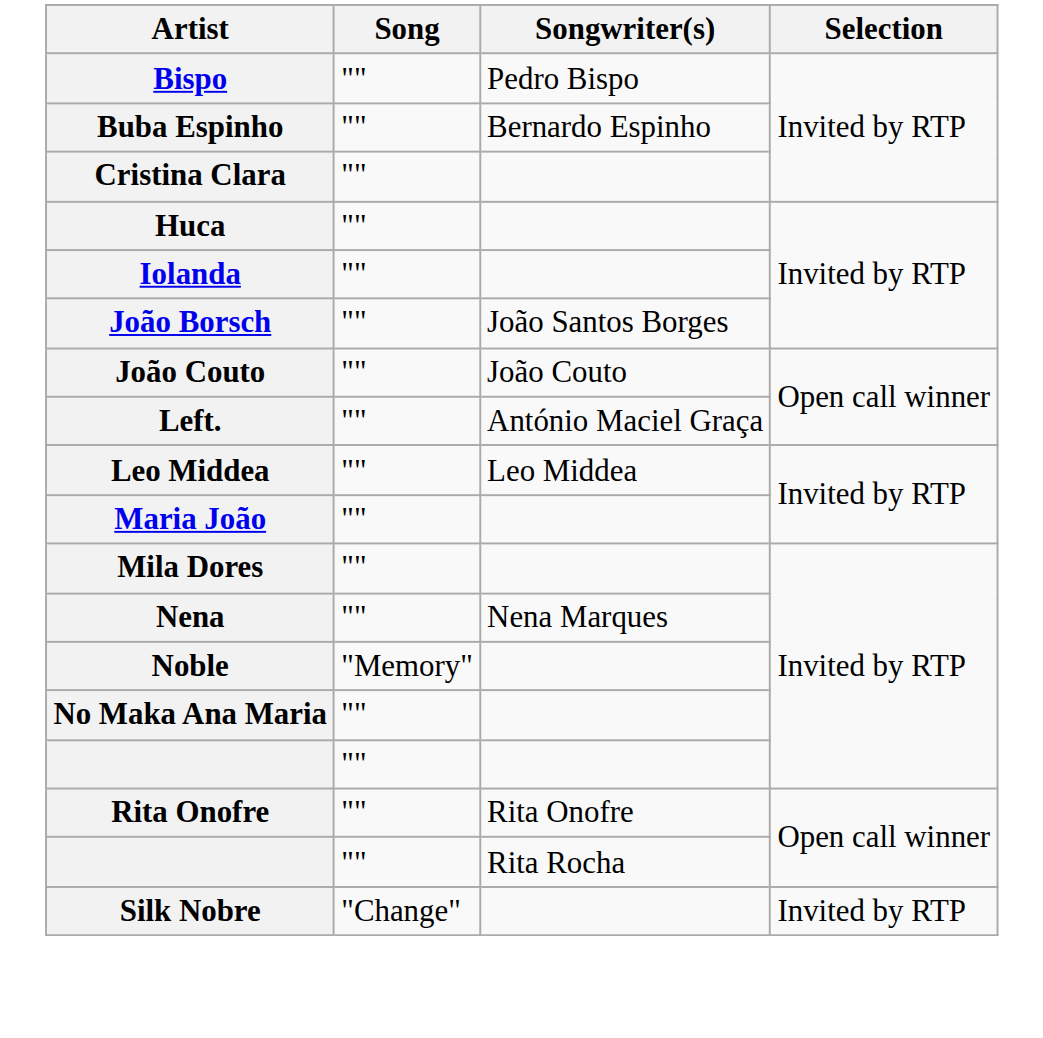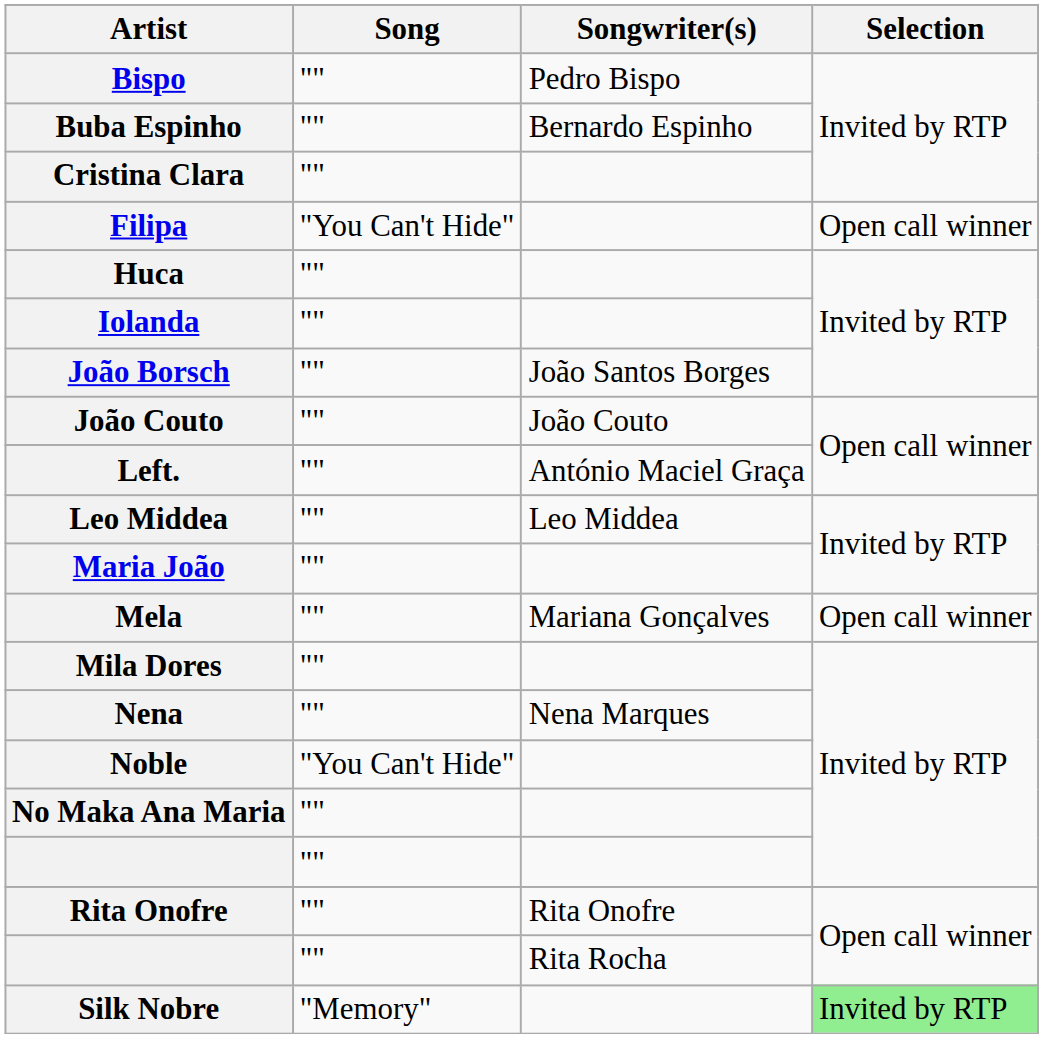+ row: Filipa | "You Can't Hide" | Open call winner
+ row: Mela | "" | Mariana Gonçalves | Open call winner
Noble | Song: "Memory" -> "You Can't Hide"
Silk Nobre | Song: "Change" -> "Memory"
Silk Nobre | Selection: no background -> lightgreen background
